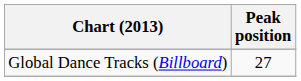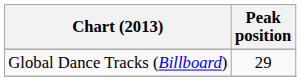Global Dance Tracks (Billboard) | Peak position: 27 -> 29
